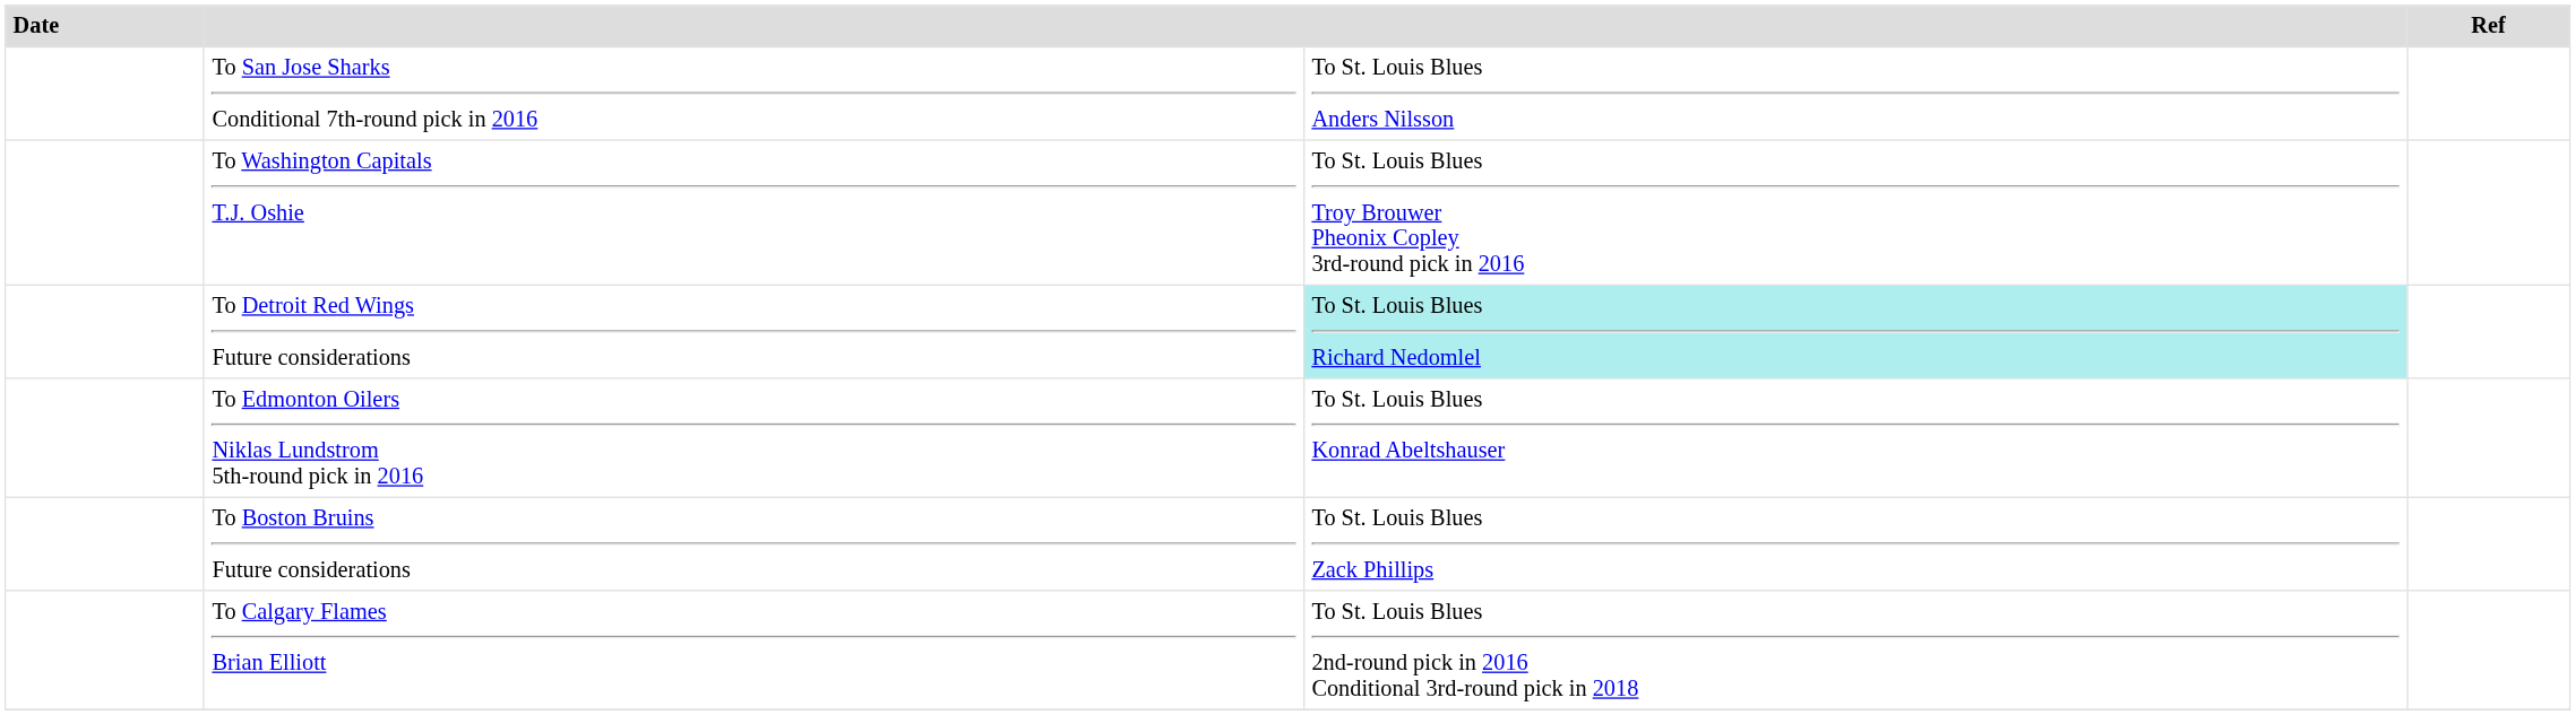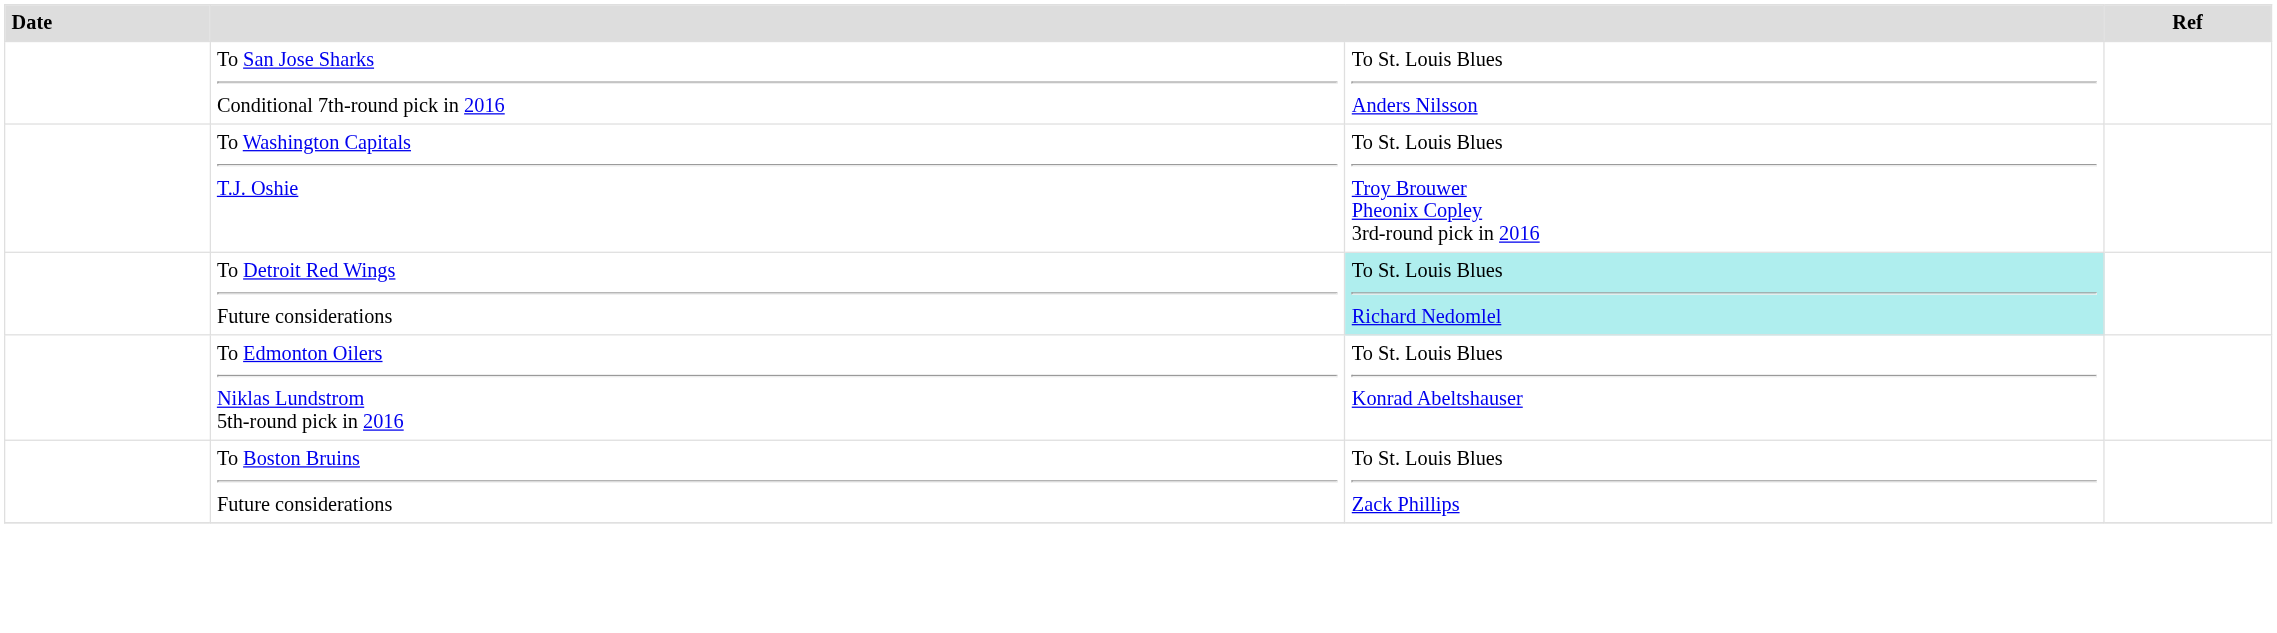- row: To Calgary Flames Brian Elliott | To St. Louis Blues 2nd-round pick in 2016 Conditional 3rd-round pick in 2018
